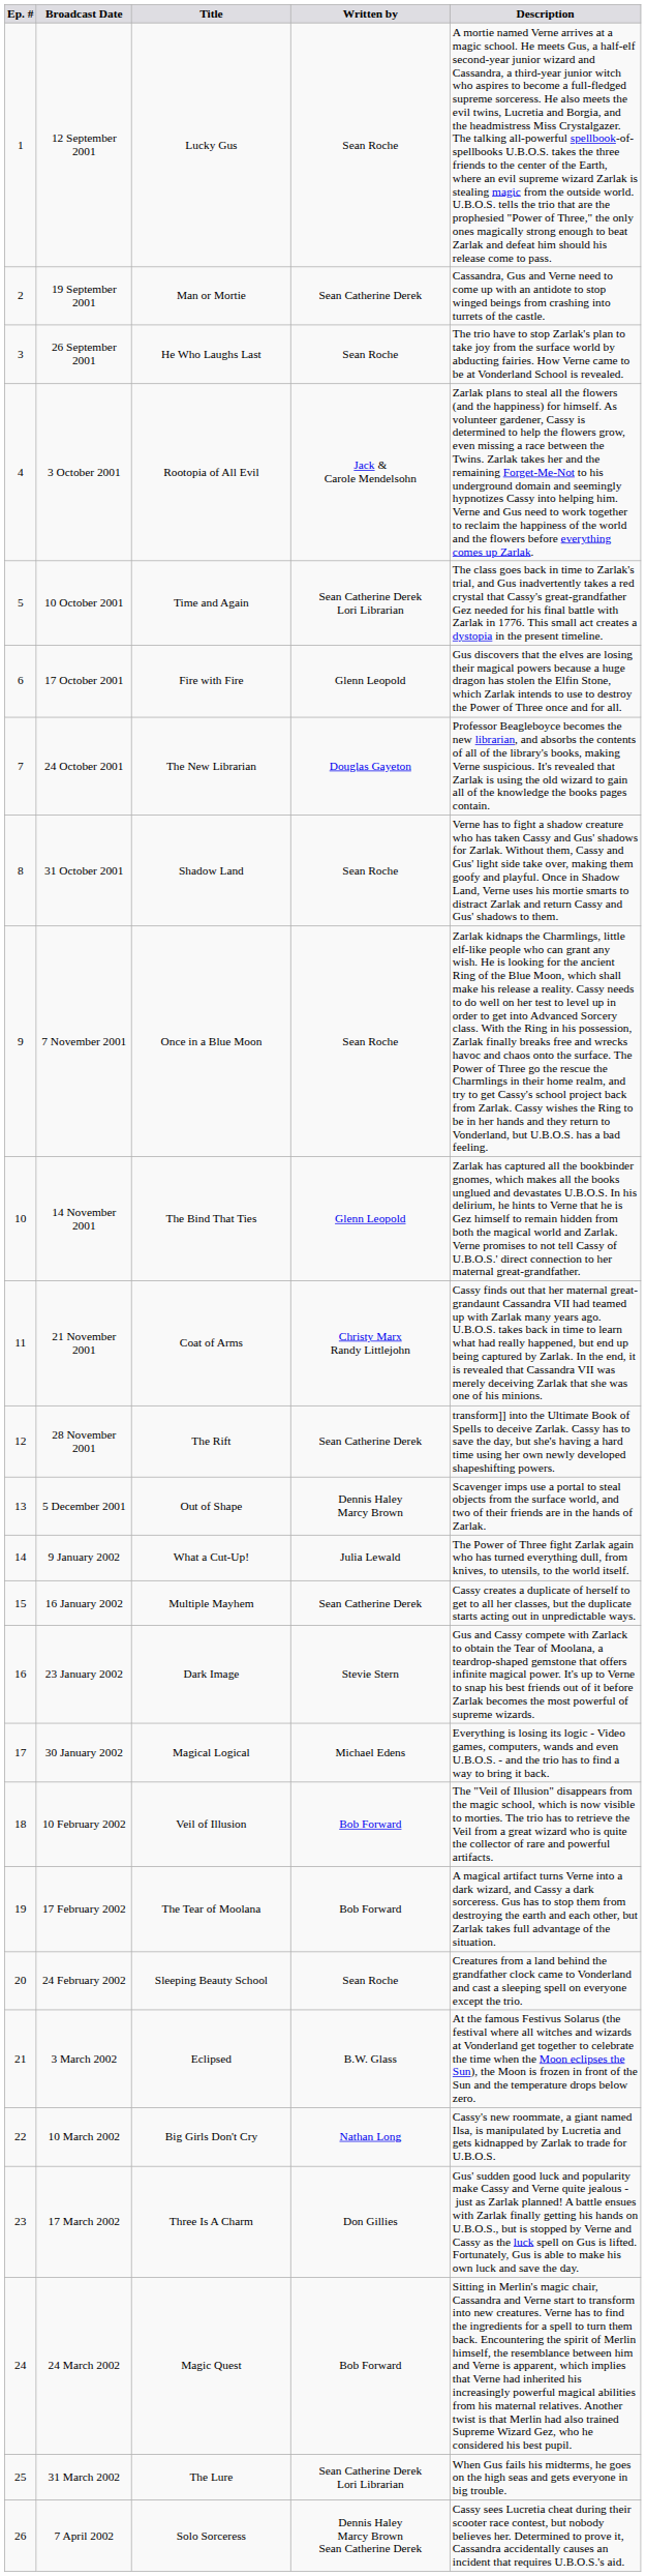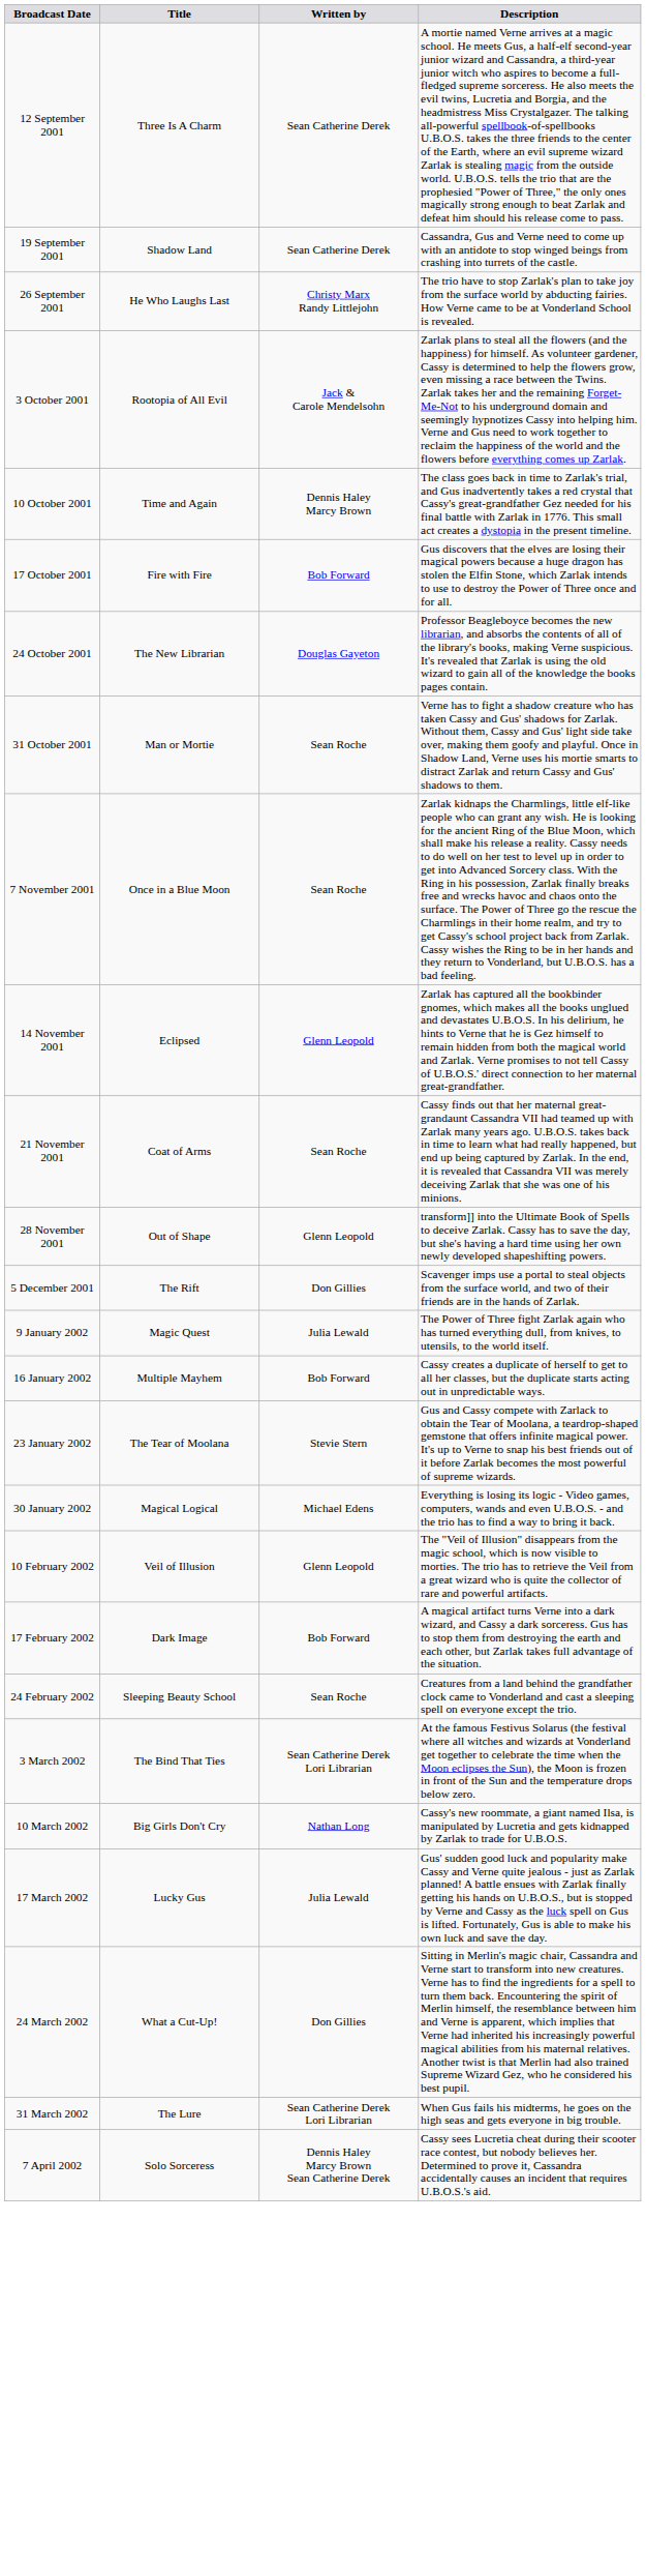- column: Ep. # | 1 | 2 | 3 | 4 | 5 | 6 | 7 | 8 | 9 | 10 | 11 | 12 | 13 | 14 | 15 | 16 | 17 | 18 | 19 | 20 | 21 | 22 | 23 | 24 | 25 | 26
12 September 2001 | Title: Lucky Gus -> Three Is A Charm
12 September 2001 | Written by: Sean Roche -> Sean Catherine Derek
19 September 2001 | Title: Man or Mortie -> Shadow Land
26 September 2001 | Written by: Sean Roche -> Christy Marx Randy Littlejohn
10 October 2001 | Written by: Sean Catherine Derek Lori Librarian -> Dennis Haley Marcy Brown
17 October 2001 | Written by: Glenn Leopold -> Bob Forward
31 October 2001 | Title: Shadow Land -> Man or Mortie
14 November 2001 | Title: The Bind That Ties -> Eclipsed
21 November 2001 | Written by: Christy Marx Randy Littlejohn -> Sean Roche
28 November 2001 | Title: The Rift -> Out of Shape
28 November 2001 | Written by: Sean Catherine Derek -> Glenn Leopold
5 December 2001 | Title: Out of Shape -> The Rift
5 December 2001 | Written by: Dennis Haley Marcy Brown -> Don Gillies
9 January 2002 | Title: What a Cut-Up! -> Magic Quest
16 January 2002 | Written by: Sean Catherine Derek -> Bob Forward
23 January 2002 | Title: Dark Image -> The Tear of Moolana
10 February 2002 | Written by: Bob Forward -> Glenn Leopold
17 February 2002 | Title: The Tear of Moolana -> Dark Image
3 March 2002 | Title: Eclipsed -> The Bind That Ties
3 March 2002 | Written by: B.W. Glass -> Sean Catherine Derek Lori Librarian
17 March 2002 | Title: Three Is A Charm -> Lucky Gus
17 March 2002 | Written by: Don Gillies -> Julia Lewald
24 March 2002 | Title: Magic Quest -> What a Cut-Up!
24 March 2002 | Written by: Bob Forward -> Don Gillies
